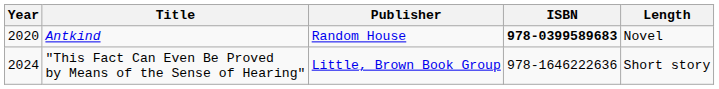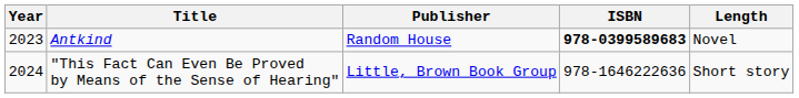Antkind | Year: 2020 -> 2023
